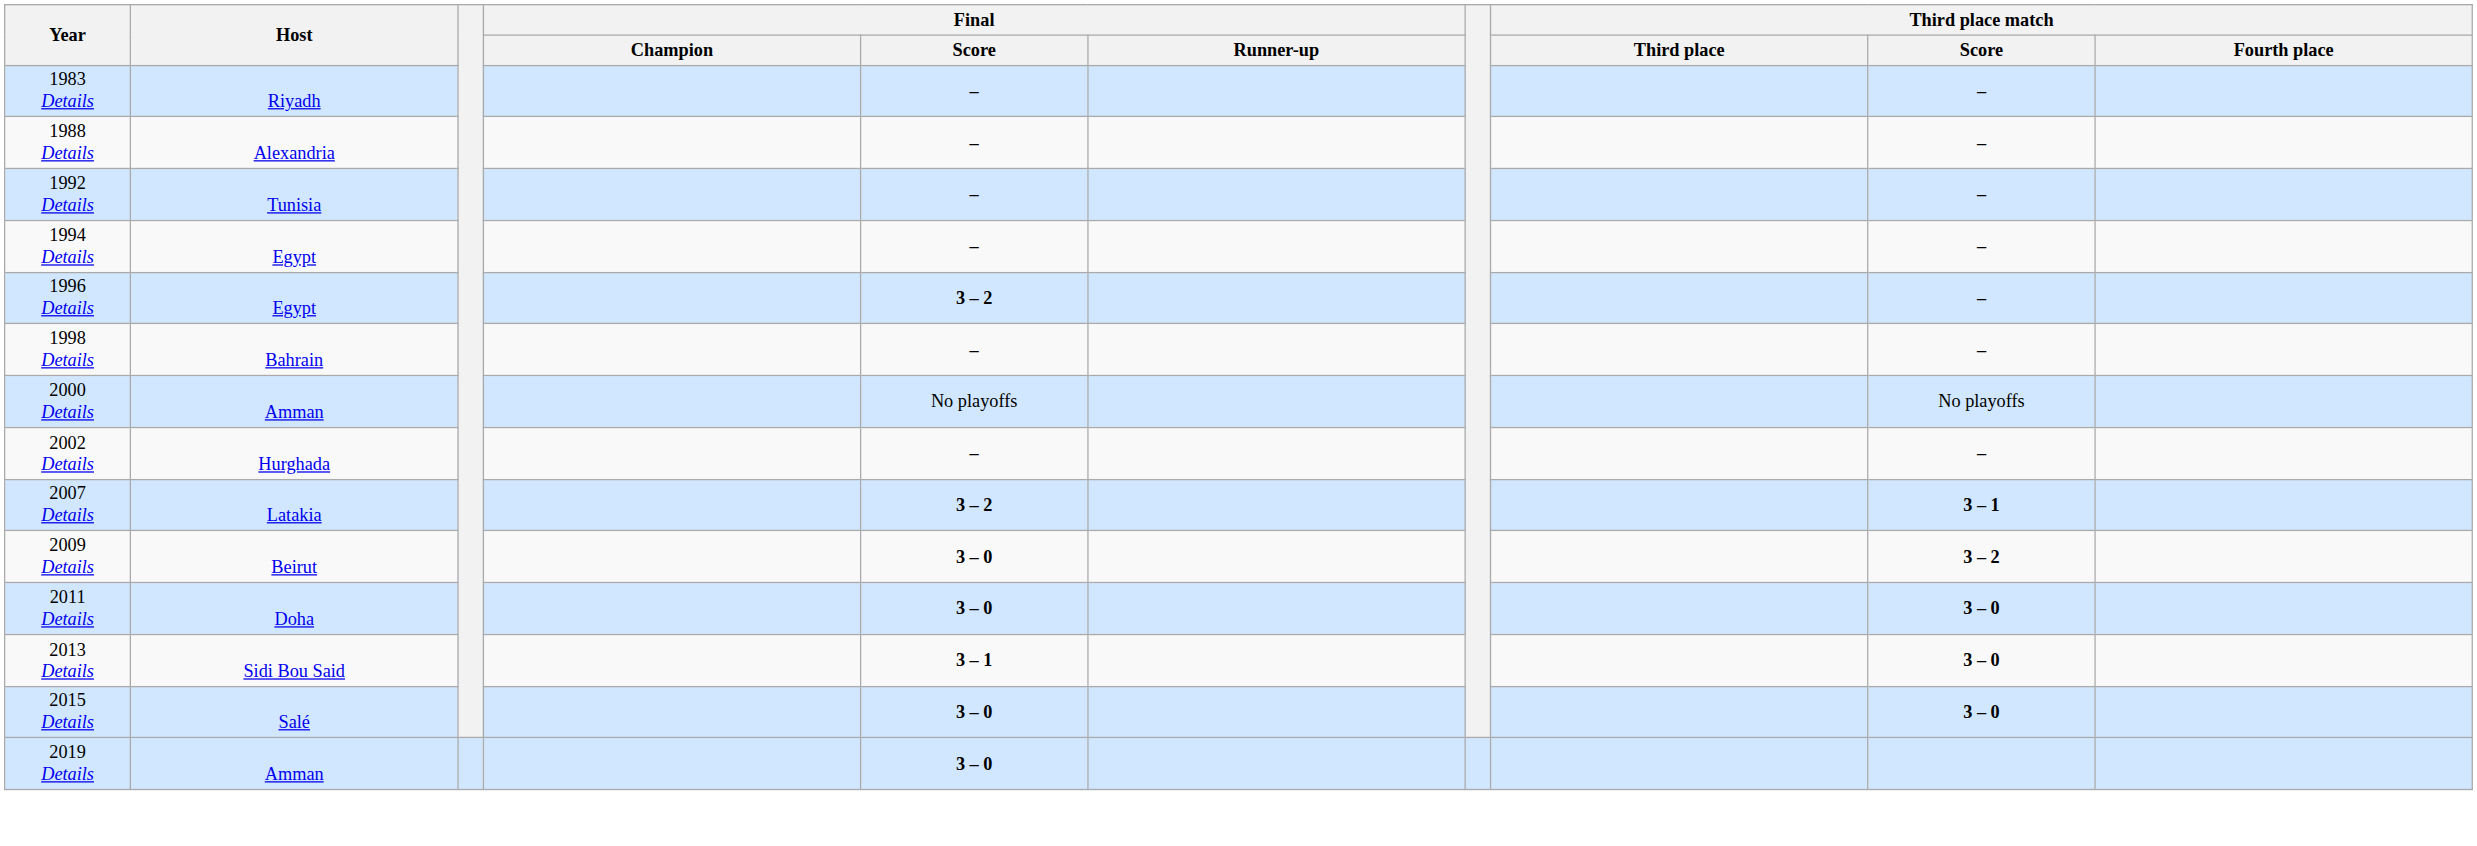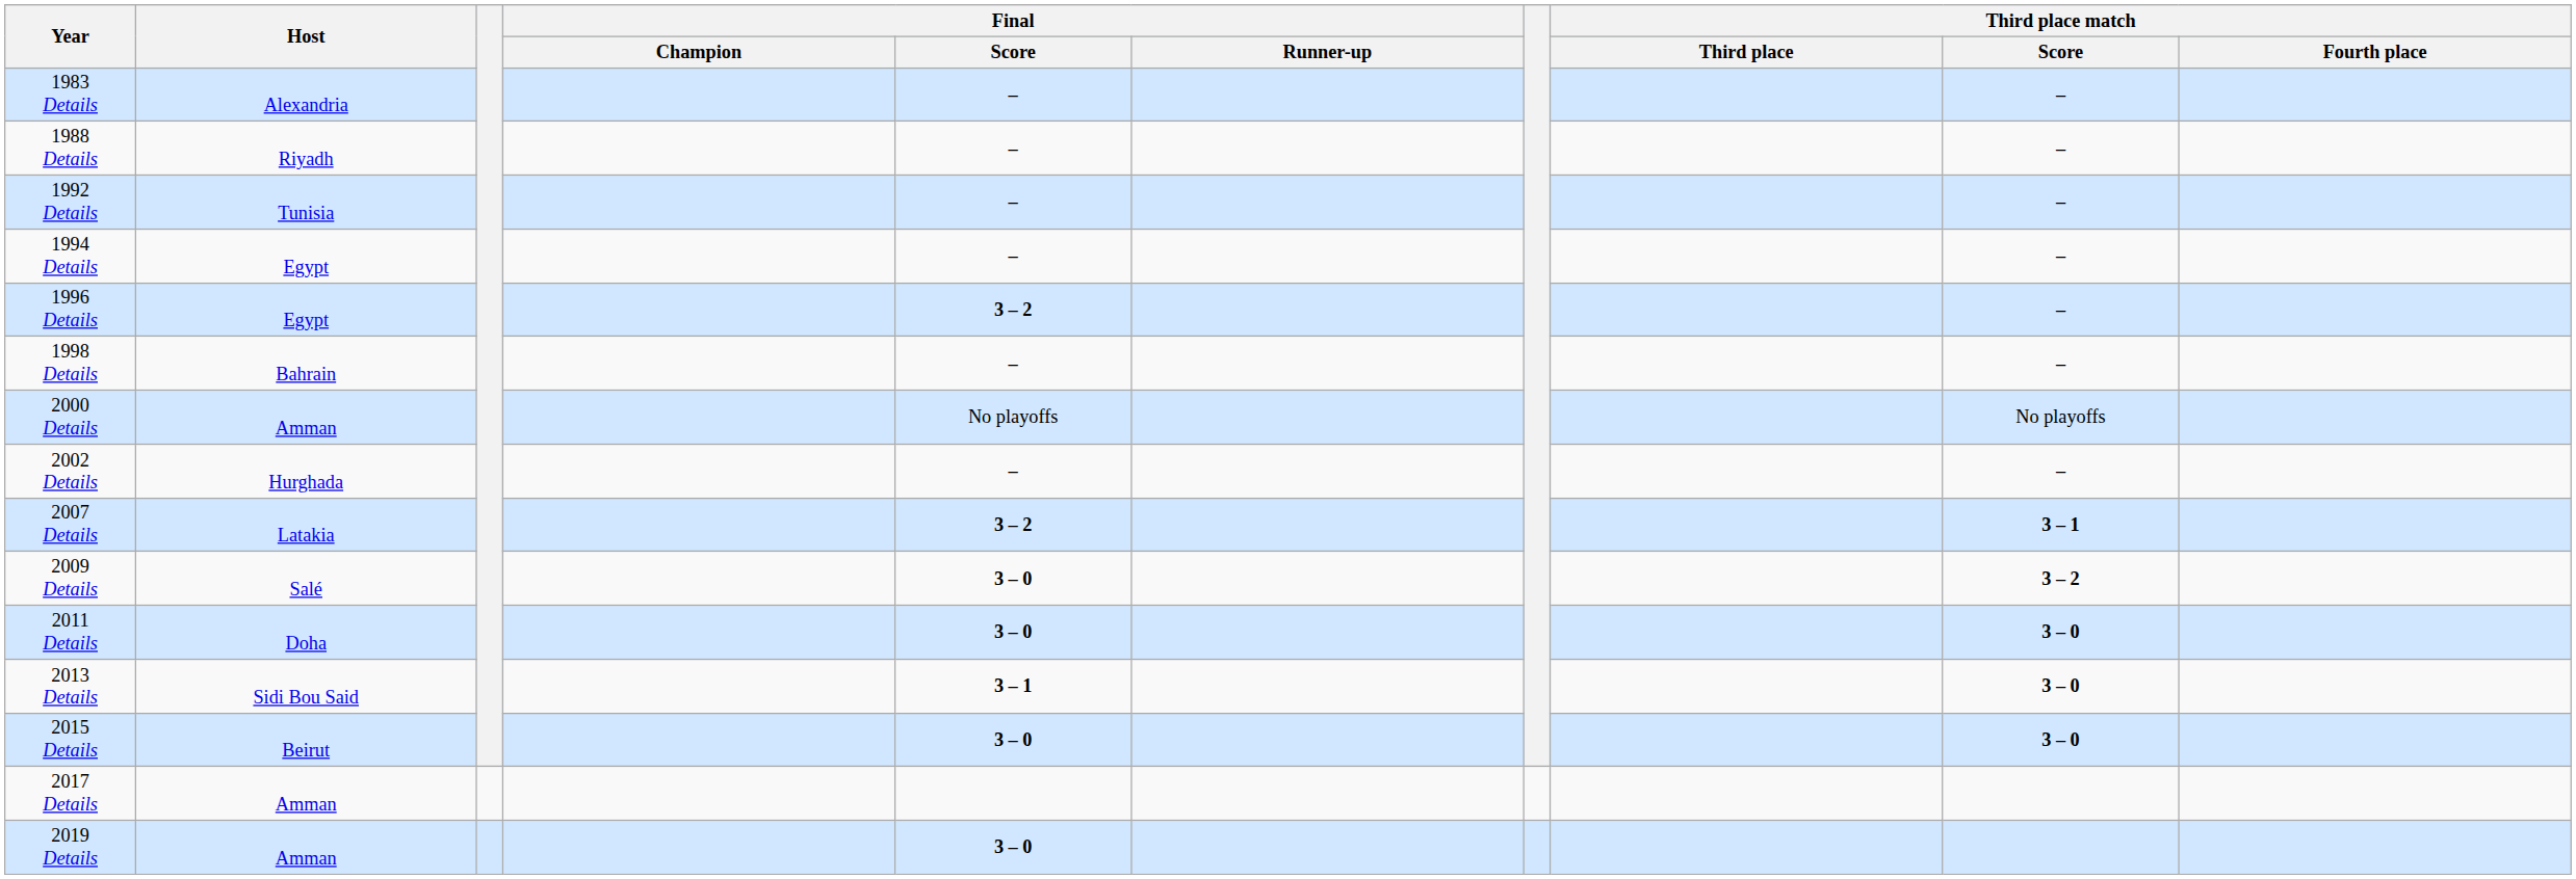1983 Details | Host: Riyadh -> Alexandria
1988 Details | Host: Alexandria -> Riyadh
2009 Details | Host: Beirut -> Salé
2015 Details | Host: Salé -> Beirut
+ row: 2017 Details | Amman
